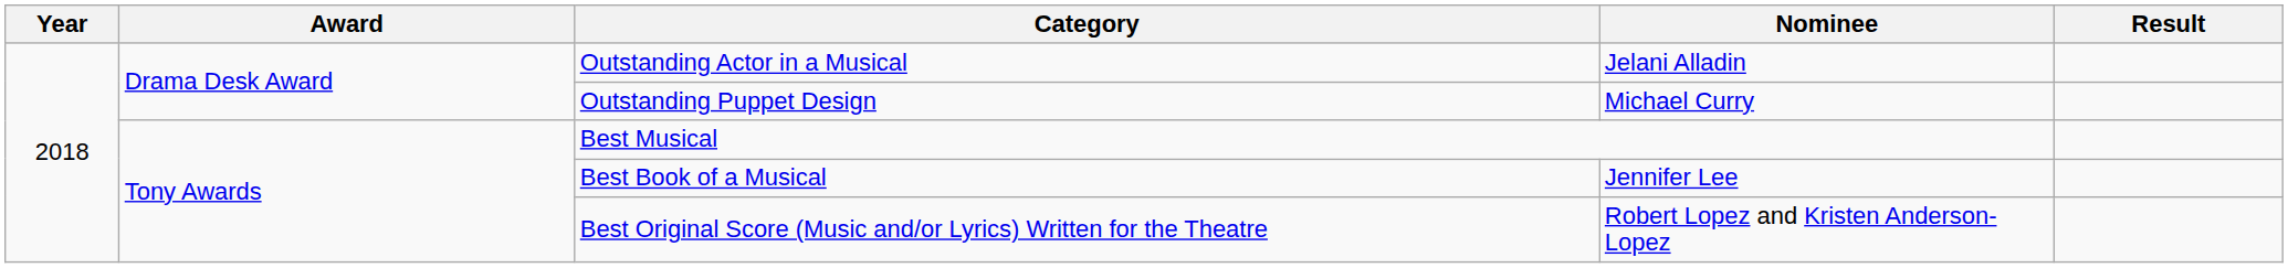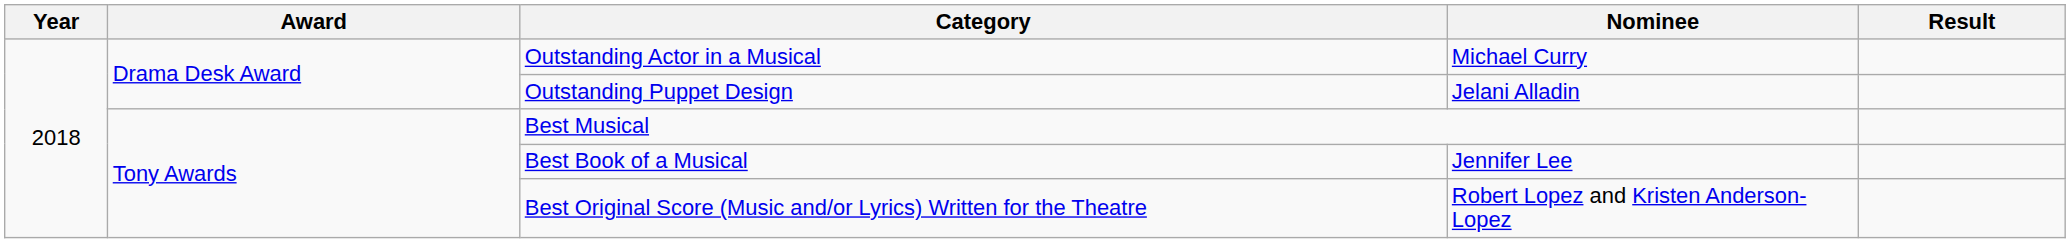Outstanding Actor in a Musical | Nominee: Jelani Alladin -> Michael Curry
Outstanding Puppet Design | Nominee: Michael Curry -> Jelani Alladin
